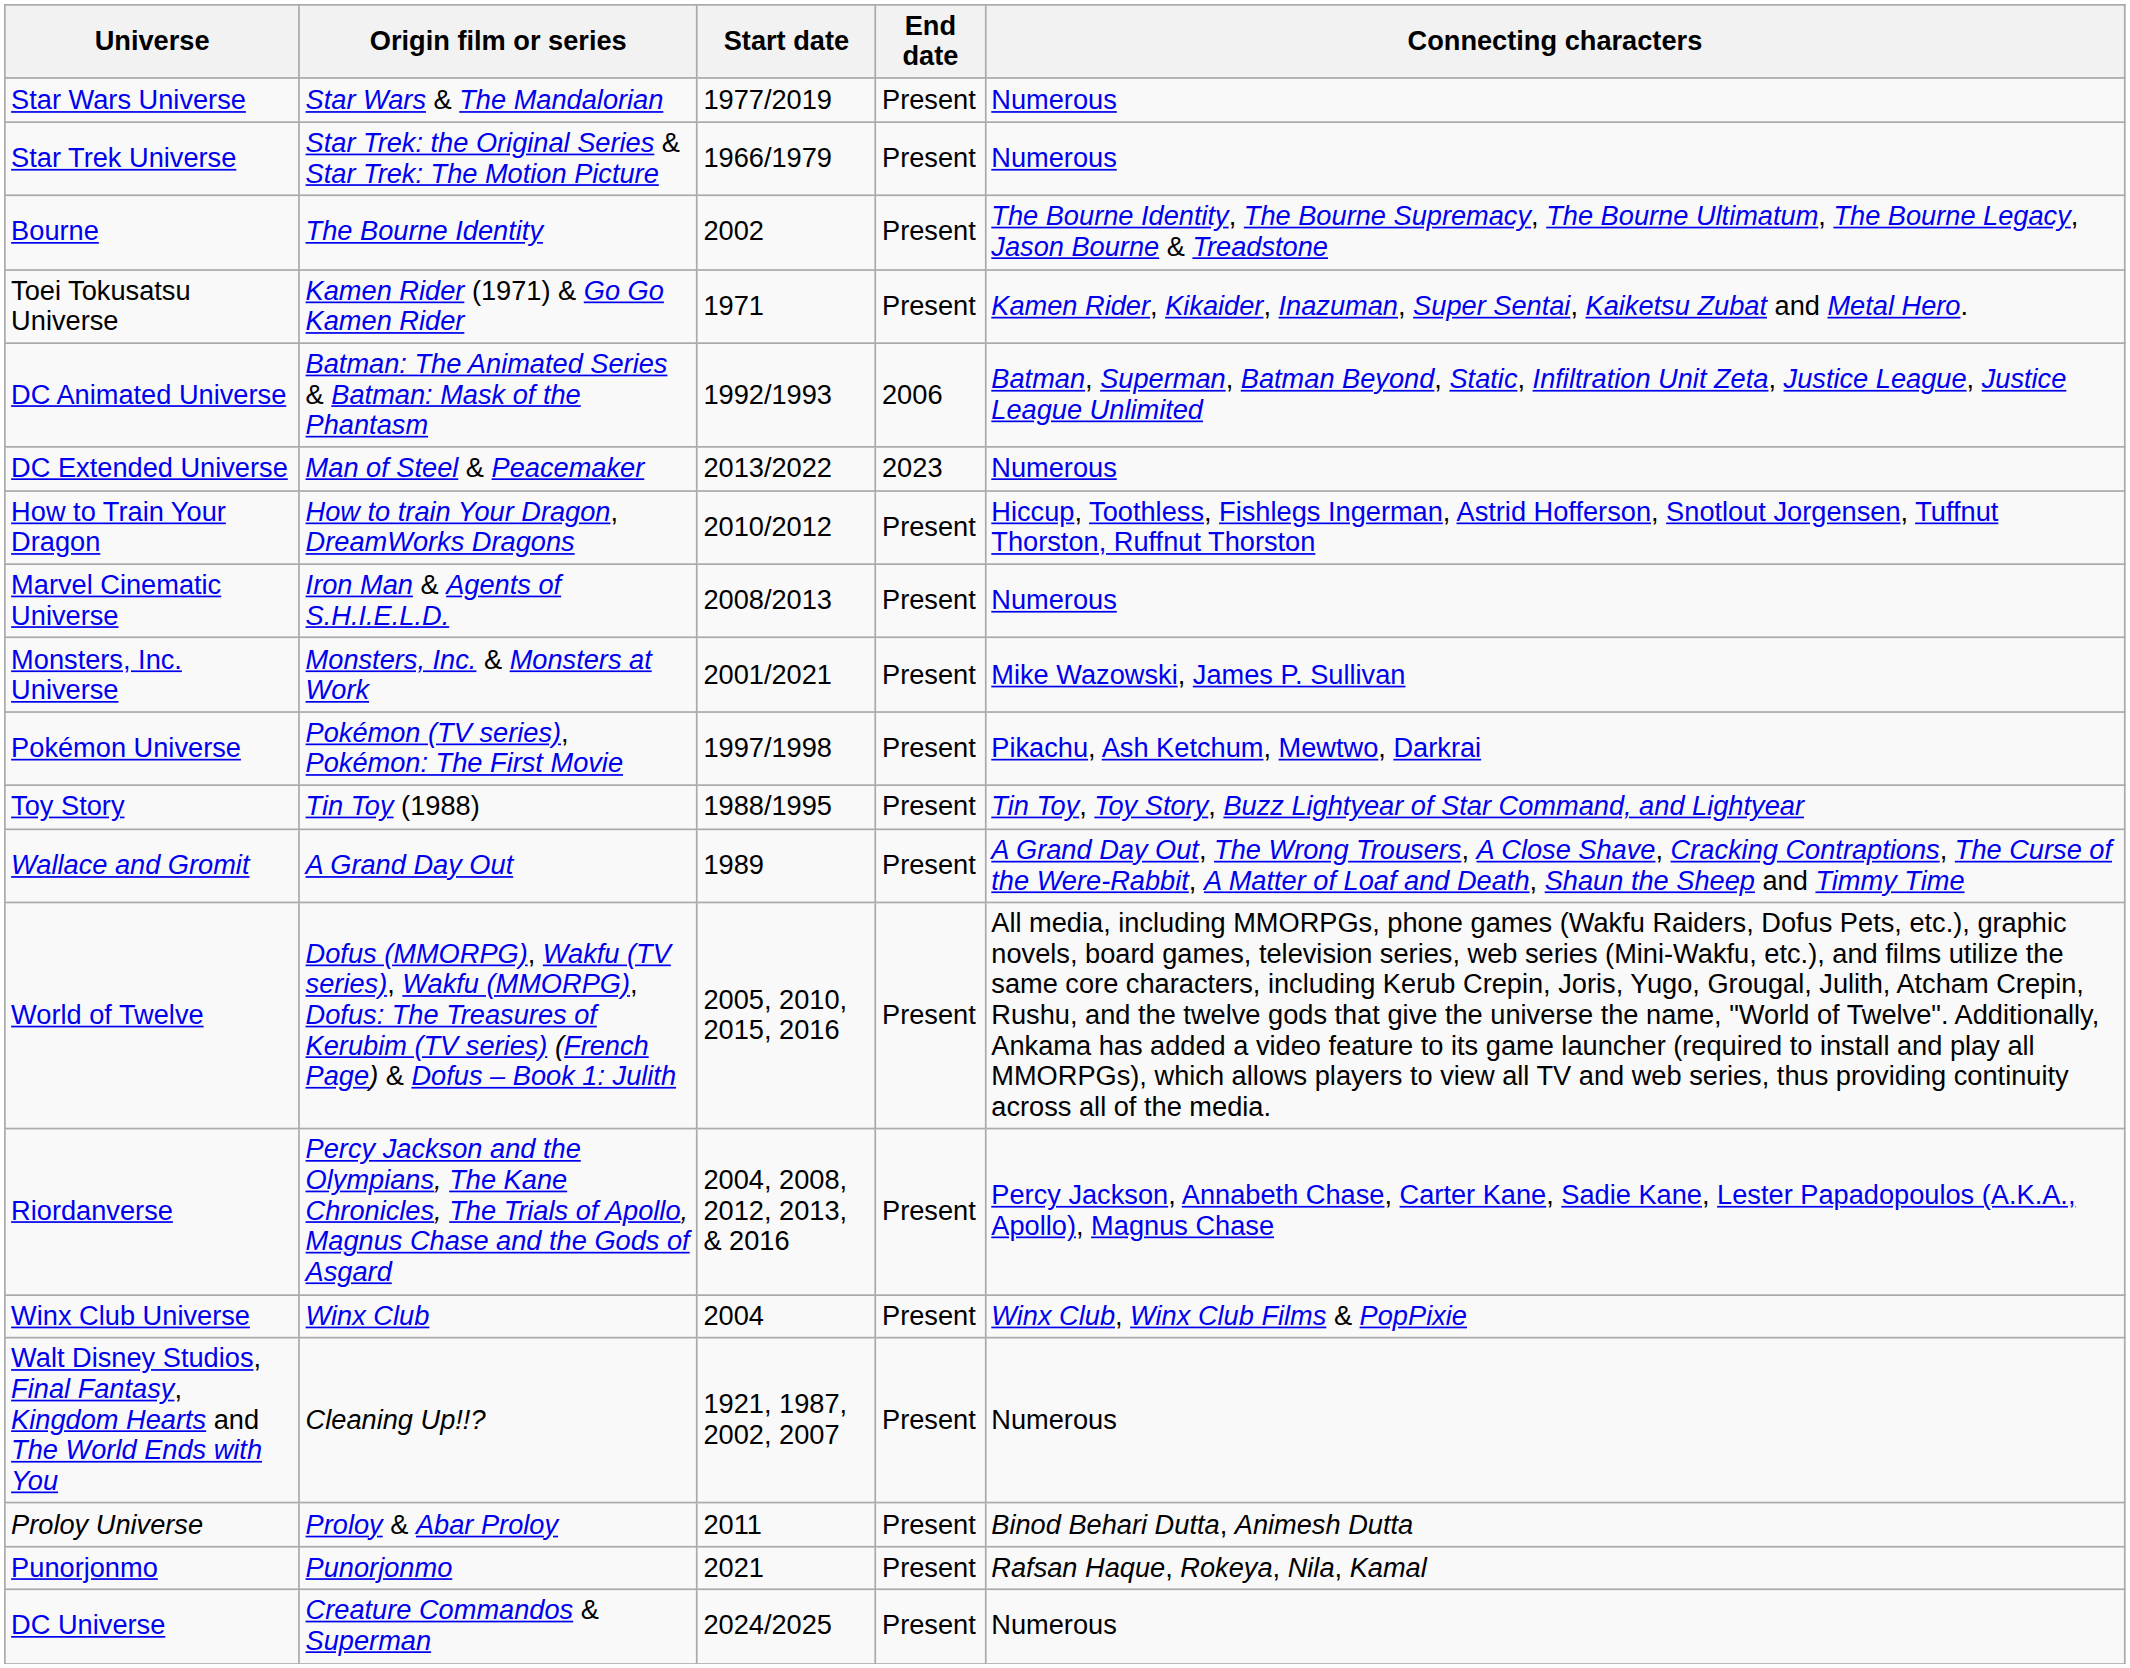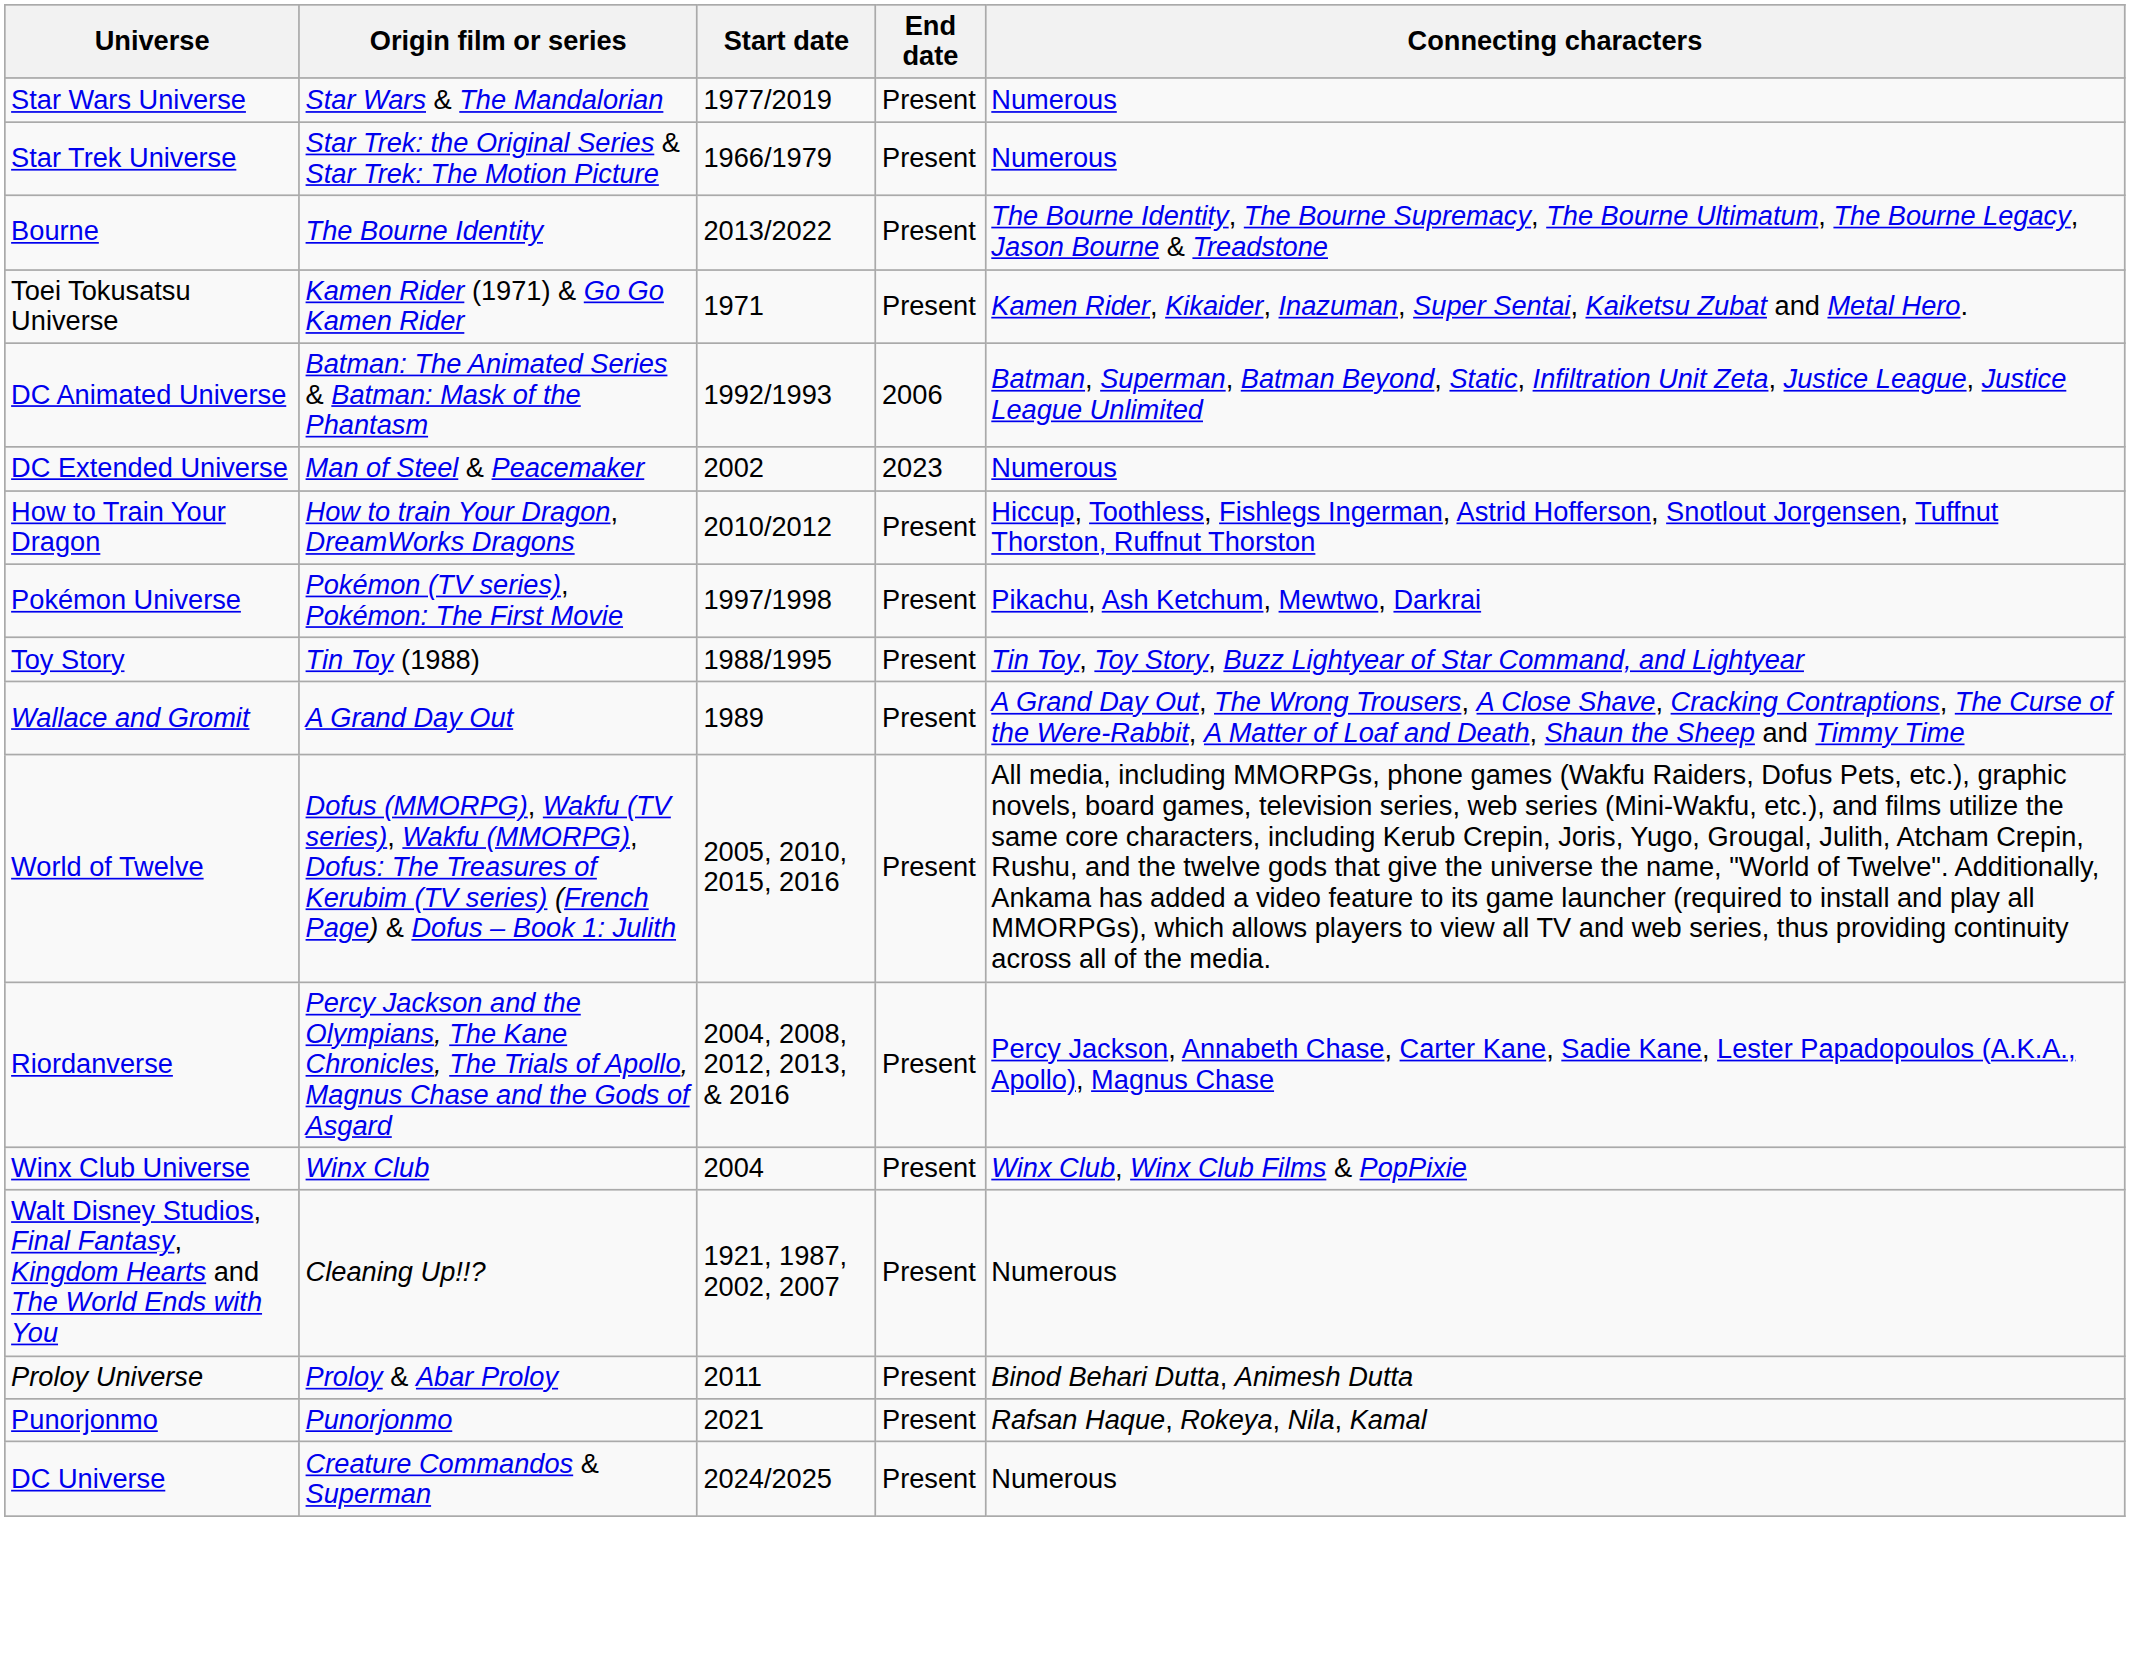Bourne | Start date: 2002 -> 2013/2022
DC Extended Universe | Start date: 2013/2022 -> 2002
- row: Marvel Cinematic Universe | Iron Man & Agents of S.H.I.E.L.D. | 2008/2013 | Present | Numerous
- row: Monsters, Inc. Universe | Monsters, Inc. & Monsters at Work | 2001/2021 | Present | Mike Wazowski, James P. Sullivan
